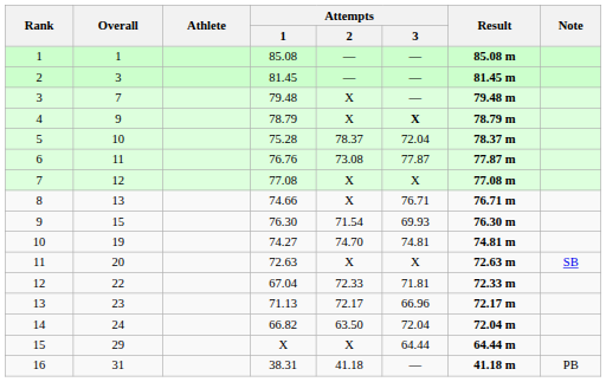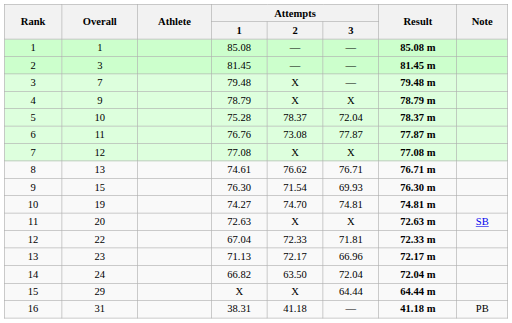4 | Attempts / 3: bold -> normal
8 | Attempts / 1: 74.66 -> 74.61
8 | Attempts / 2: X -> 76.62
